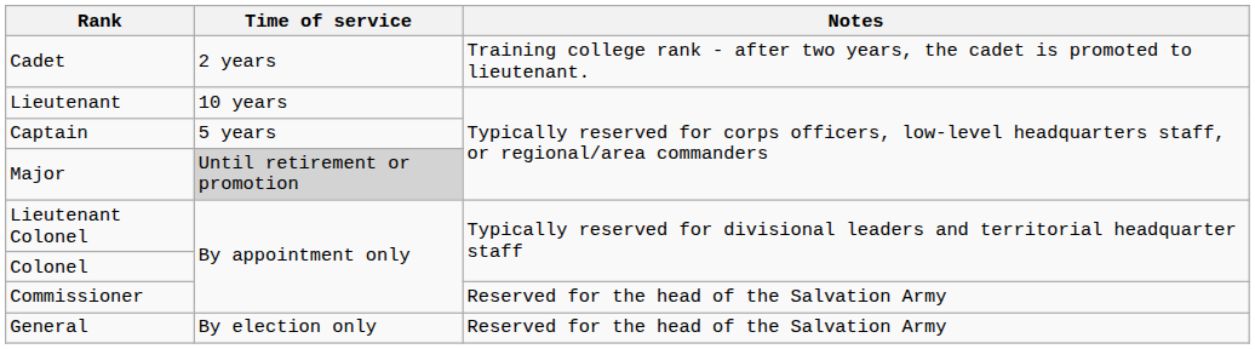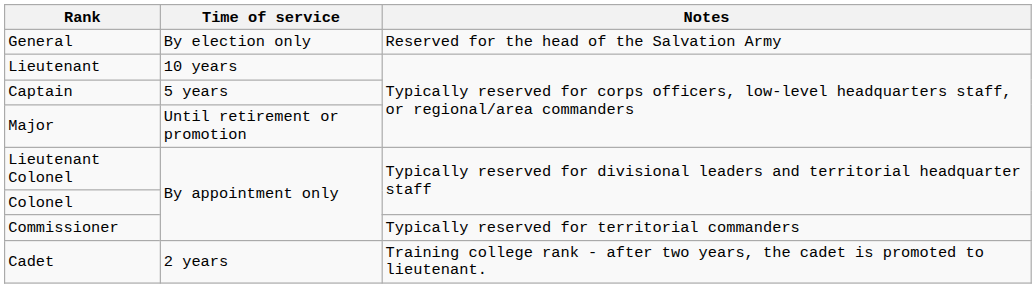rows swapped: Cadet <-> General
Major | Time of service: lightgrey background -> no background
Commissioner | Notes: Reserved for the head of the Salvation Army -> Typically reserved for territorial commanders
